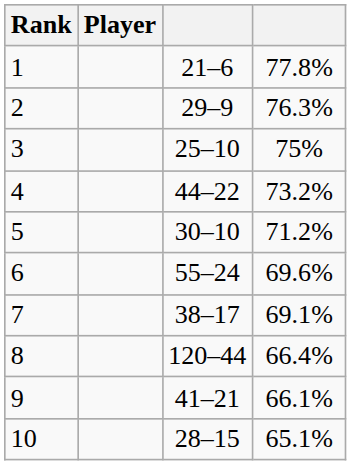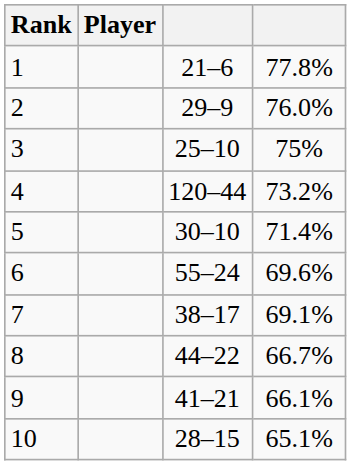2 | column 4: 76.3% -> 76.0%
4 | column 3: 44–22 -> 120–44
5 | column 4: 71.2% -> 71.4%
8 | column 3: 120–44 -> 44–22
8 | column 4: 66.4% -> 66.7%
